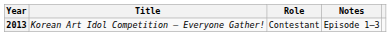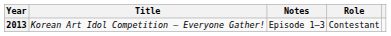columns swapped: Role <-> Notes
